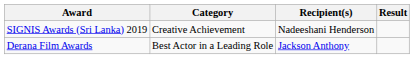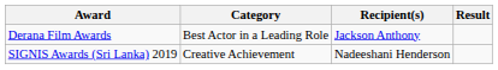rows swapped: Derana Film Awards <-> SIGNIS Awards (Sri Lanka) 2019
